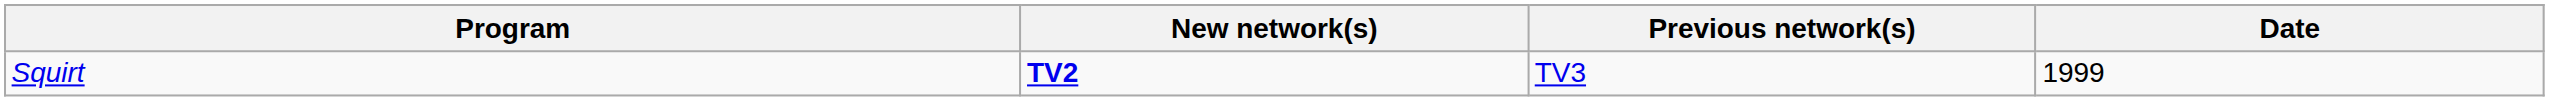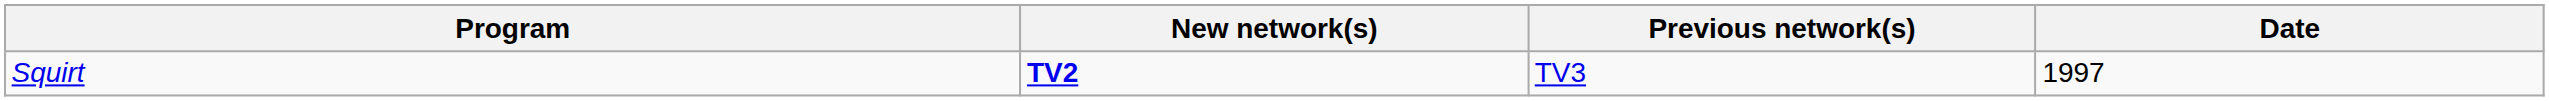Squirt | Date: 1999 -> 1997
